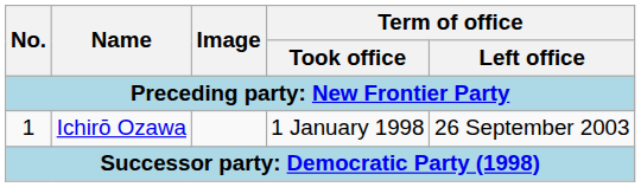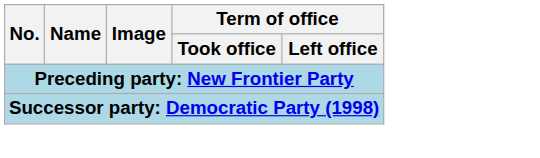- row: 1 | Ichirō Ozawa | 1 January 1998 | 26 September 2003
